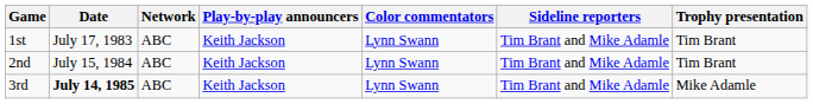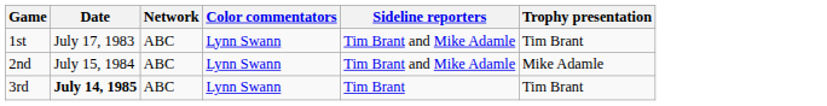- column: Play-by-play announcers | Keith Jackson | Keith Jackson | Keith Jackson
2nd | Trophy presentation: Tim Brant -> Mike Adamle
3rd | Sideline reporters: Tim Brant and Mike Adamle -> Tim Brant
3rd | Trophy presentation: Mike Adamle -> Tim Brant
